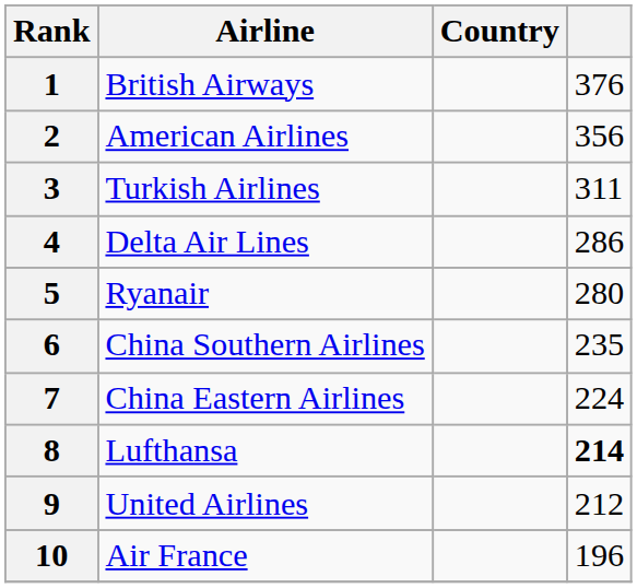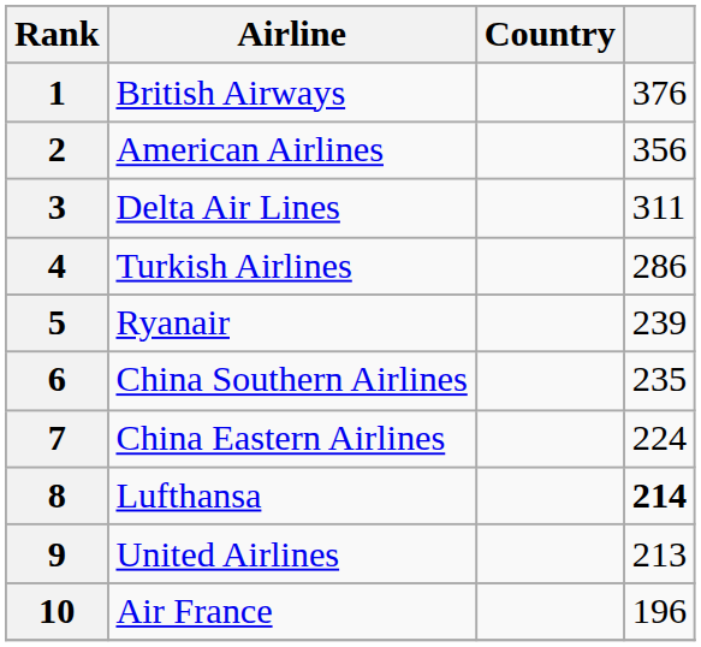3 | Airline: Turkish Airlines -> Delta Air Lines
4 | Airline: Delta Air Lines -> Turkish Airlines
5 | column 4: 280 -> 239
9 | column 4: 212 -> 213
